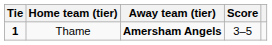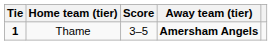columns swapped: Score <-> Away team (tier)
